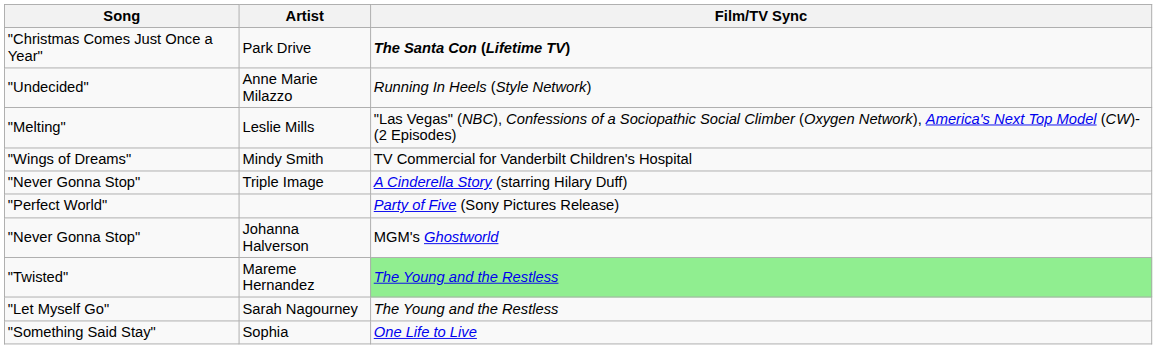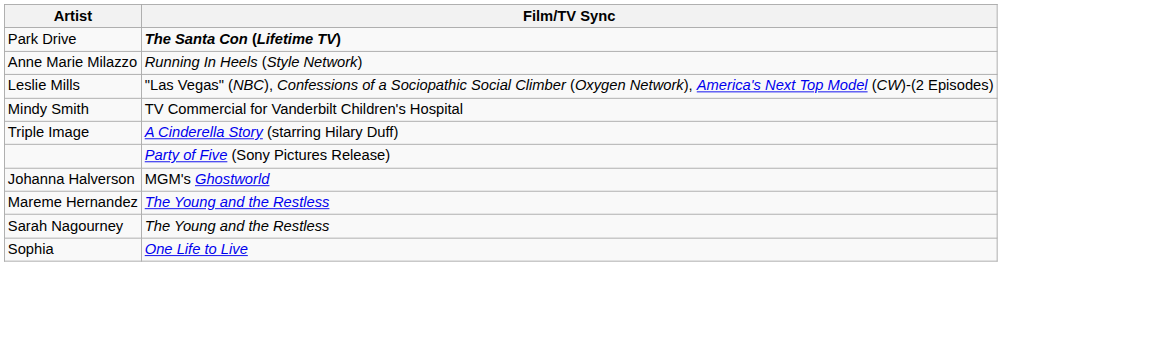- column: Song | "Christmas Comes Just Once a Year" | "Undecided" | "Melting" | "Wings of Dreams" | "Never Gonna Stop" | "Perfect World" | "Never Gonna Stop" | "Twisted" | "Let Myself Go" | "Something Said Stay"
Mareme Hernandez | Film/TV Sync: lightgreen background -> no background
